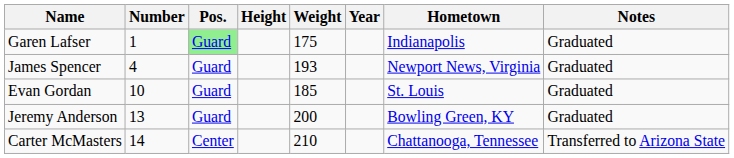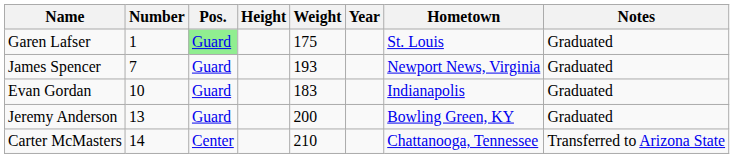Garen Lafser | Hometown: Indianapolis -> St. Louis
James Spencer | Number: 4 -> 7
Evan Gordan | Weight: 185 -> 183
Evan Gordan | Hometown: St. Louis -> Indianapolis
